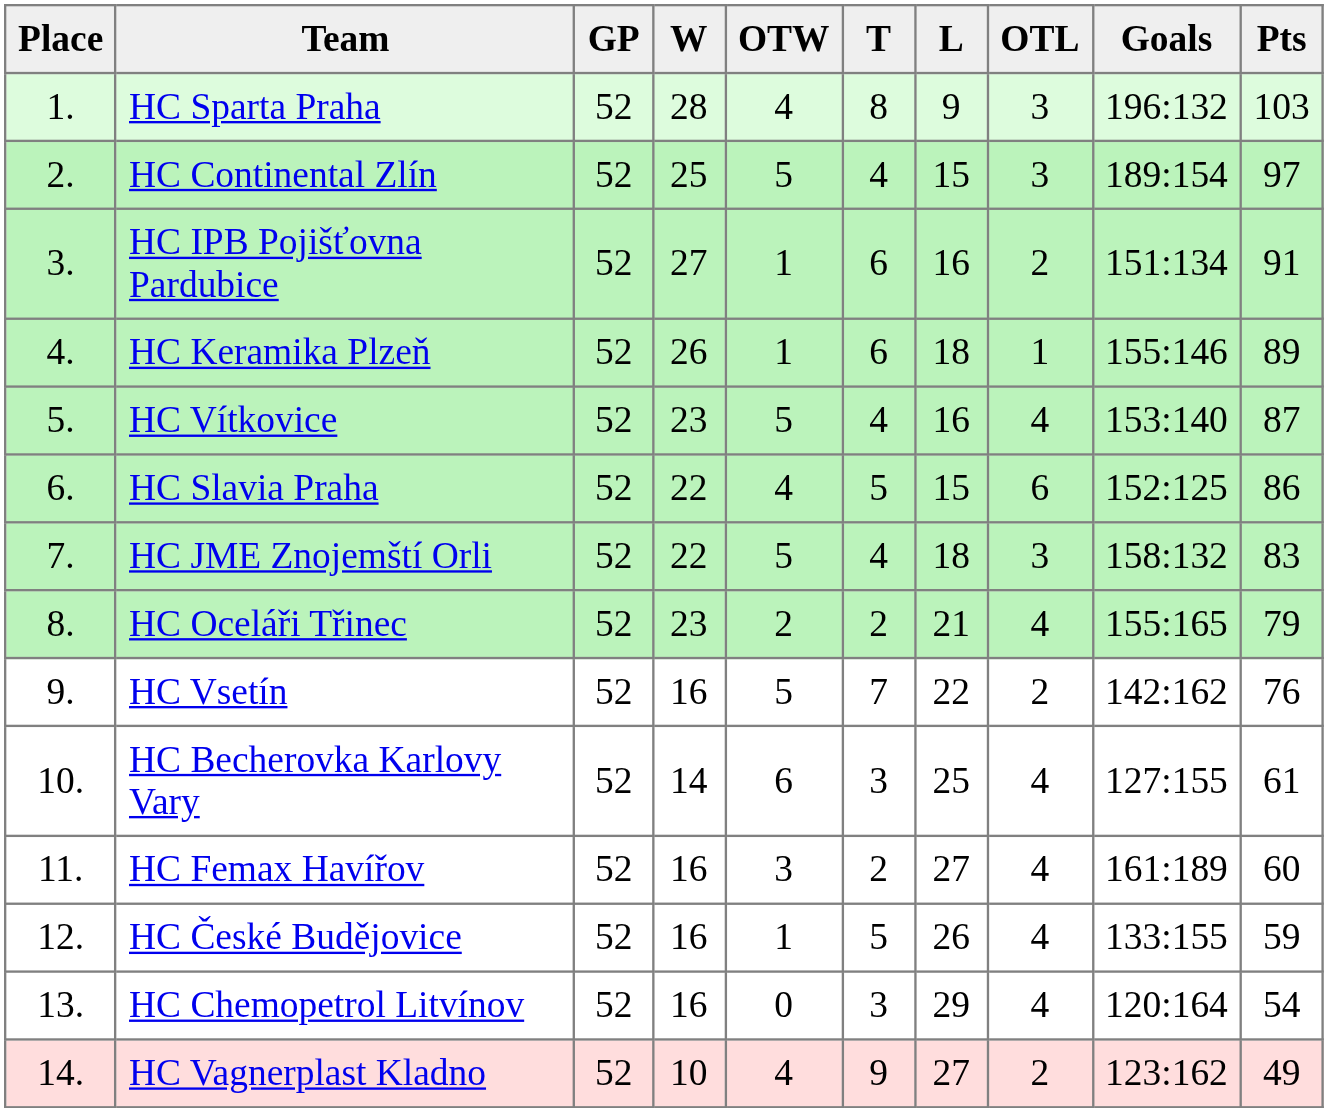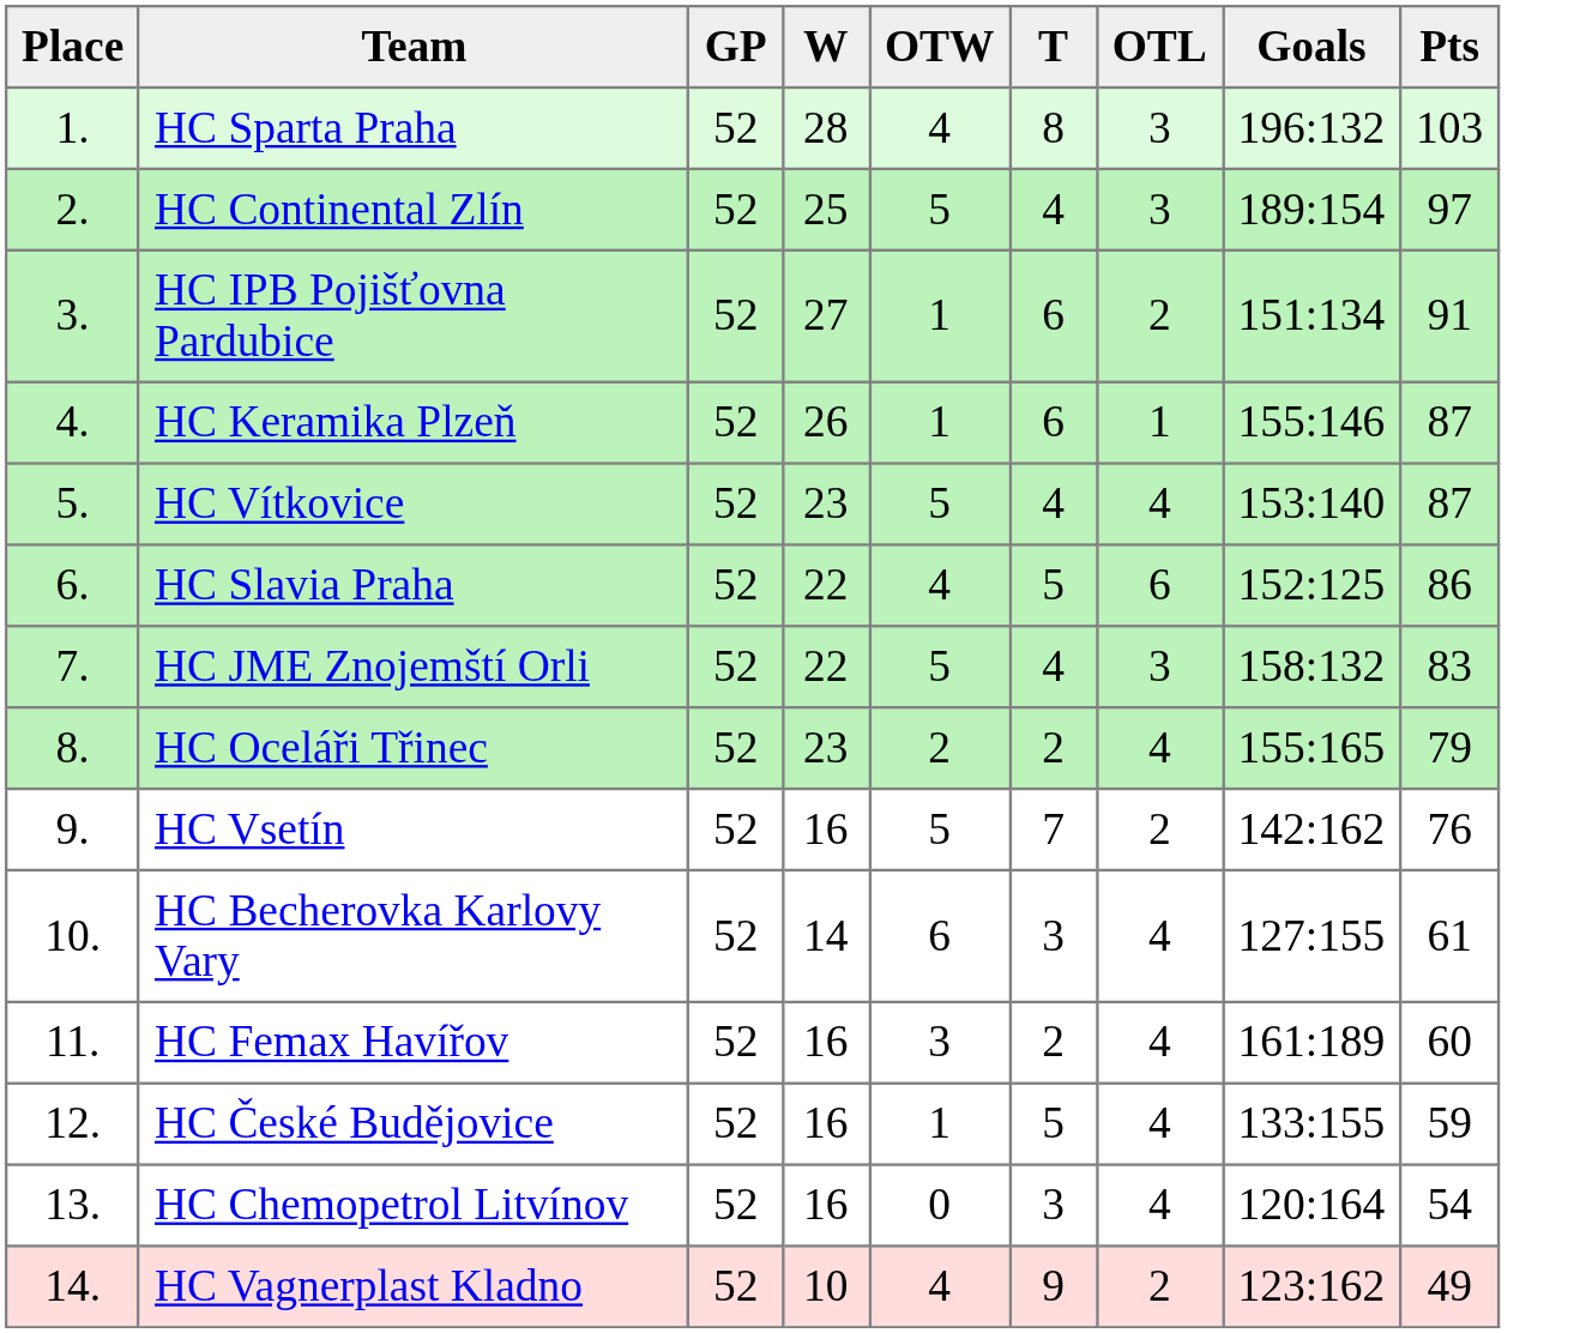- column: L | 9 | 15 | 16 | 18 | 16 | 15 | 18 | 21 | 22 | 25 | 27 | 26 | 29 | 27
HC Keramika Plzeň | Pts: 89 -> 87
